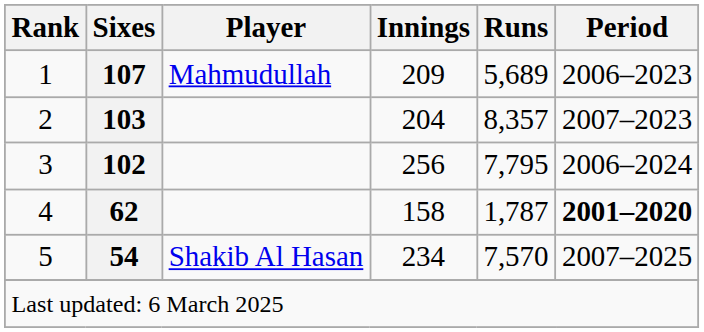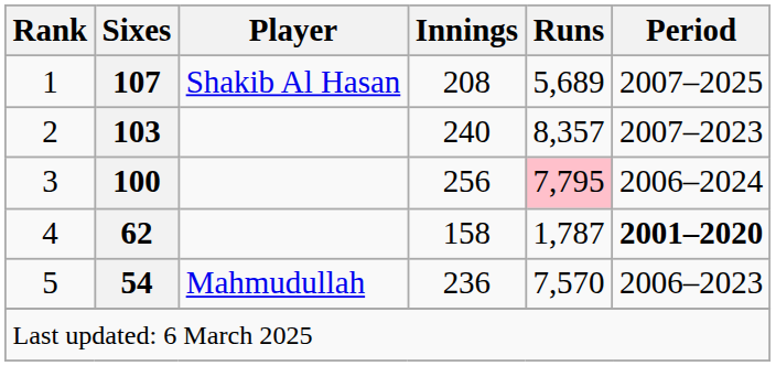1 | Player: Mahmudullah -> Shakib Al Hasan
1 | Innings: 209 -> 208
1 | Period: 2006–2023 -> 2007–2025
2 | Innings: 204 -> 240
3 | Sixes: 102 -> 100
3 | Runs: no background -> pink background
5 | Player: Shakib Al Hasan -> Mahmudullah
5 | Innings: 234 -> 236
5 | Period: 2007–2025 -> 2006–2023
